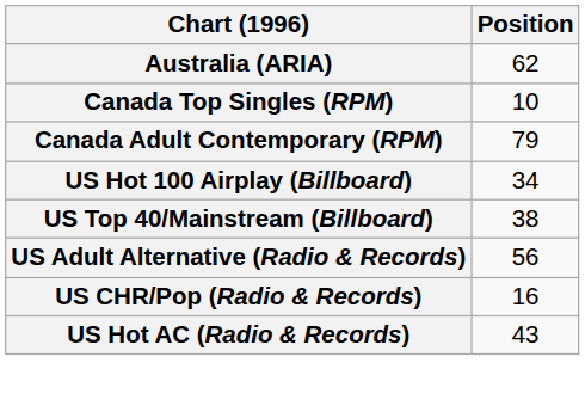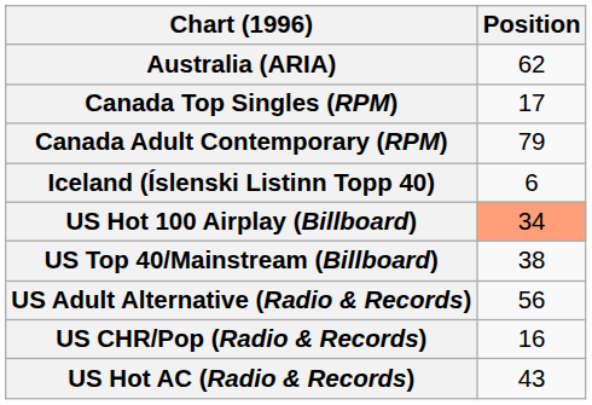Canada Top Singles (RPM) | Position: 10 -> 17
+ row: Iceland (Íslenski Listinn Topp 40) | 6
US Hot 100 Airplay (Billboard) | Position: no background -> lightsalmon background
